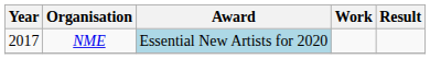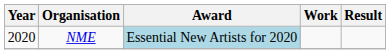NME | Year: 2017 -> 2020
